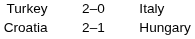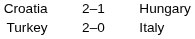rows swapped: Croatia <-> Turkey
